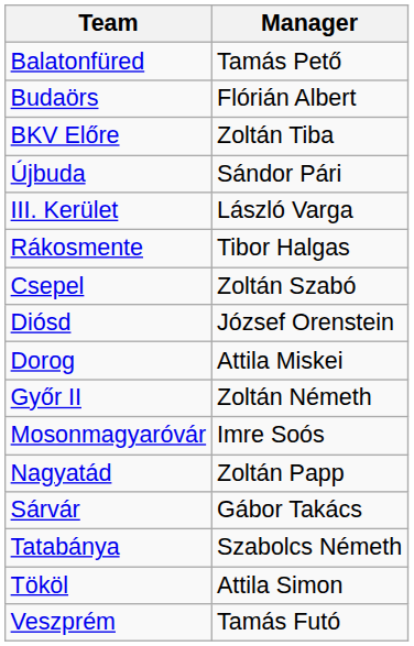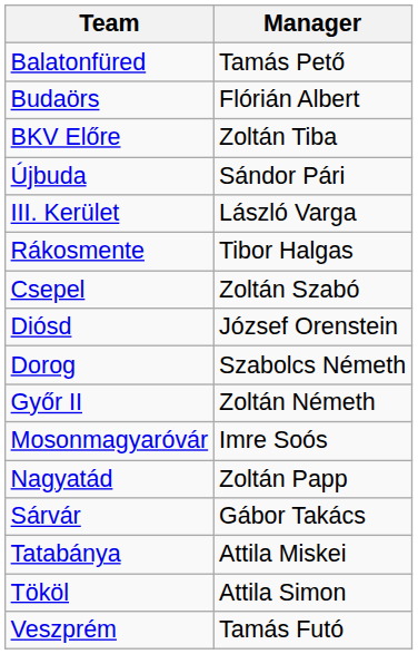Dorog | Manager: Attila Miskei -> Szabolcs Németh
Tatabánya | Manager: Szabolcs Németh -> Attila Miskei
